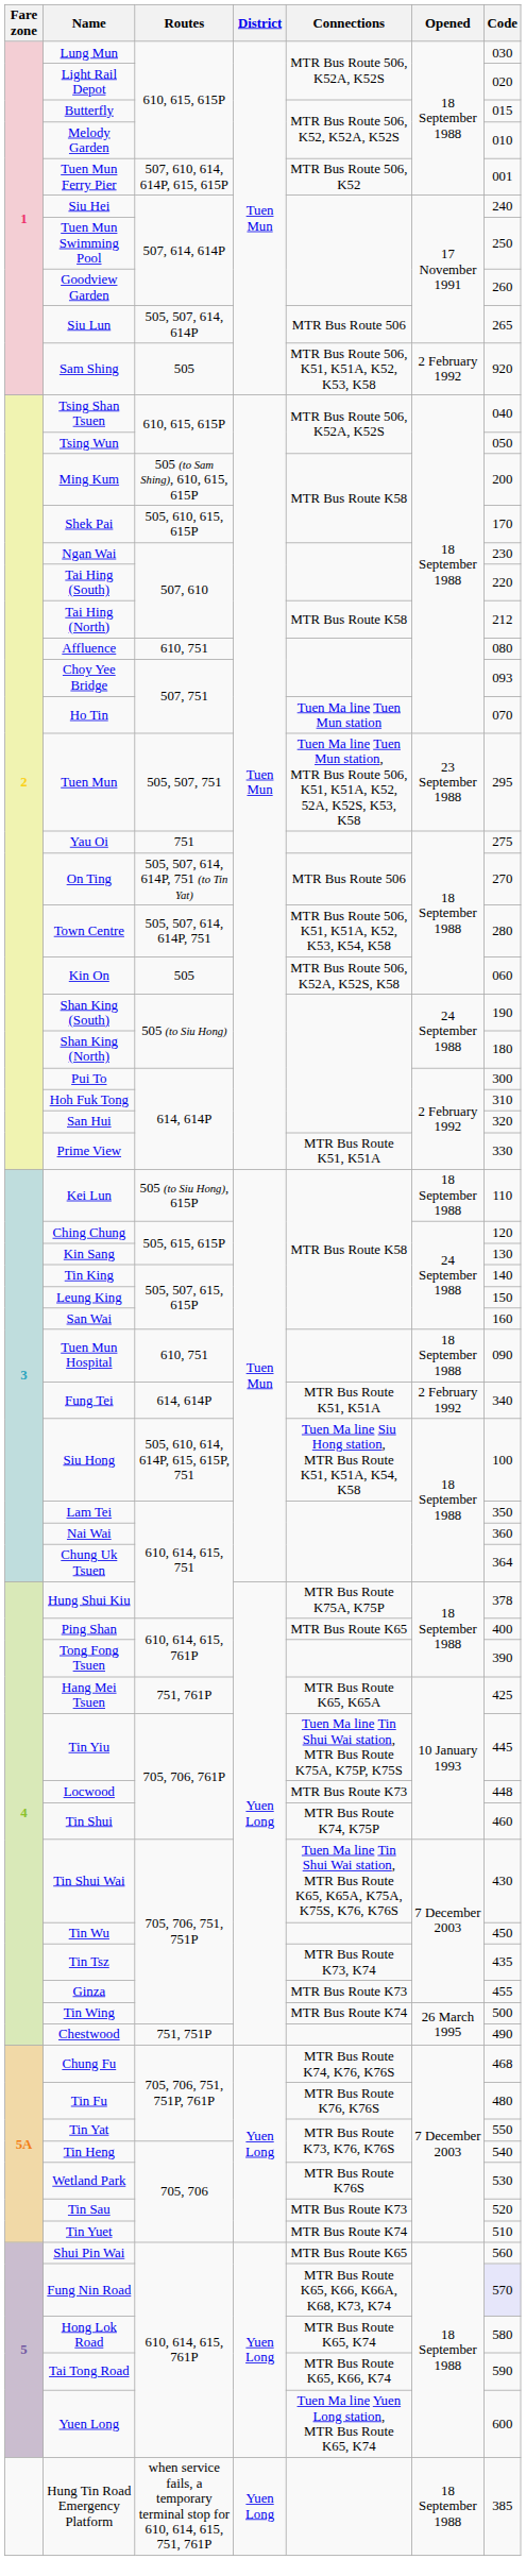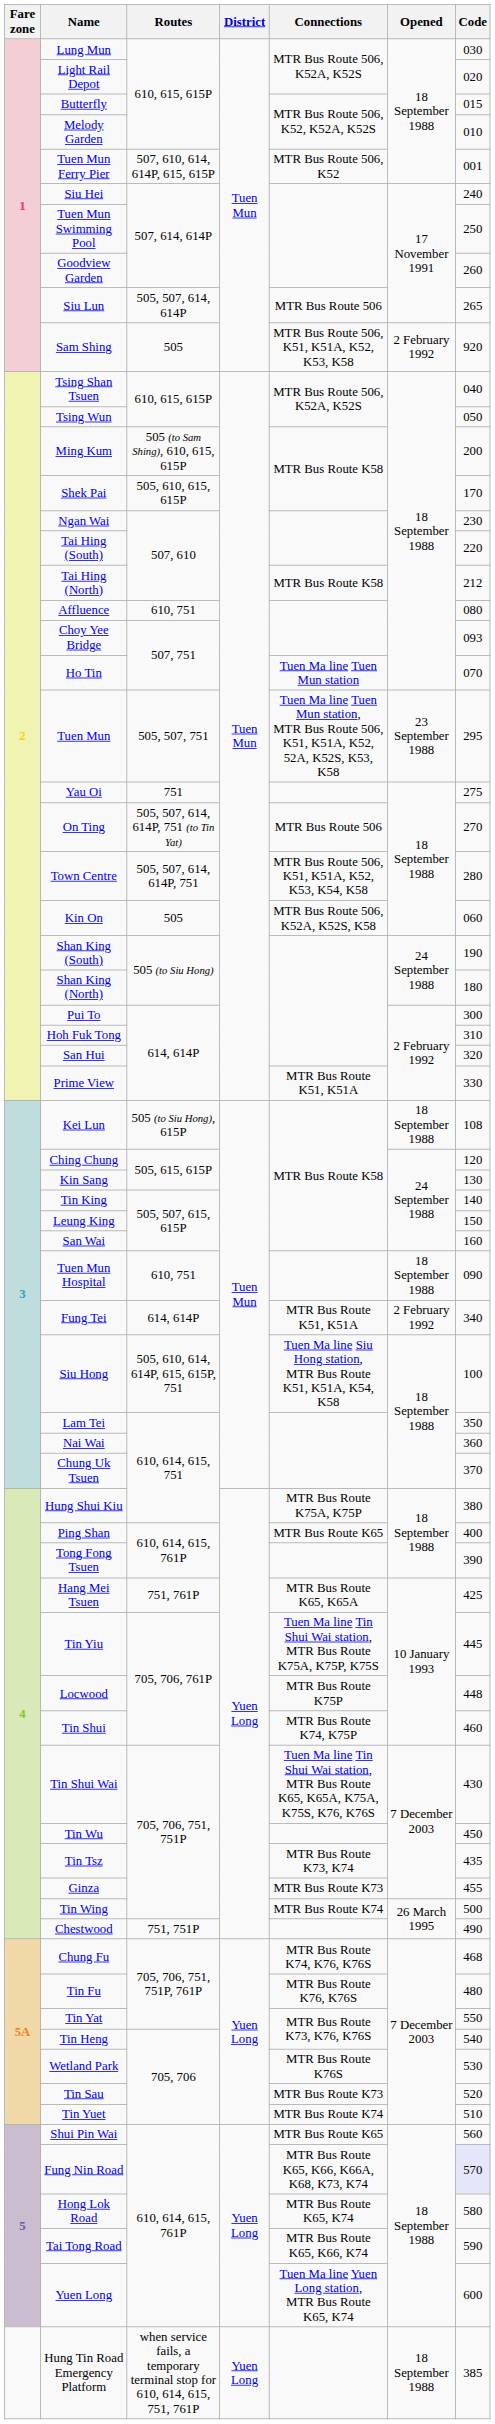Kei Lun | Code: 110 -> 108
Chung Uk Tsuen | Code: 364 -> 370
Hung Shui Kiu | Code: 378 -> 380
Locwood | Connections: MTR Bus Route K73 -> MTR Bus Route K75P
